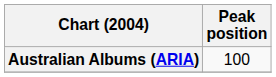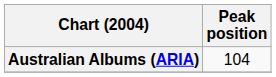Australian Albums (ARIA) | Peak position: 100 -> 104
